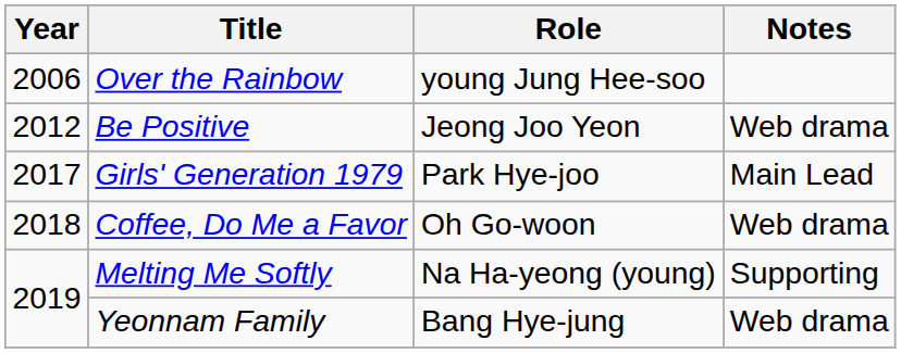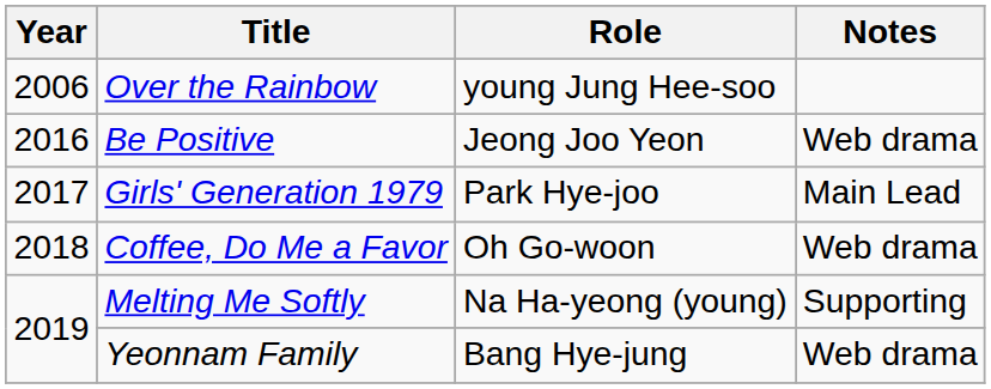Be Positive | Year: 2012 -> 2016
